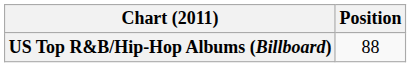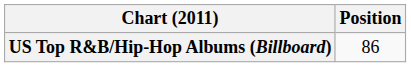US Top R&B/Hip-Hop Albums (Billboard) | Position: 88 -> 86
